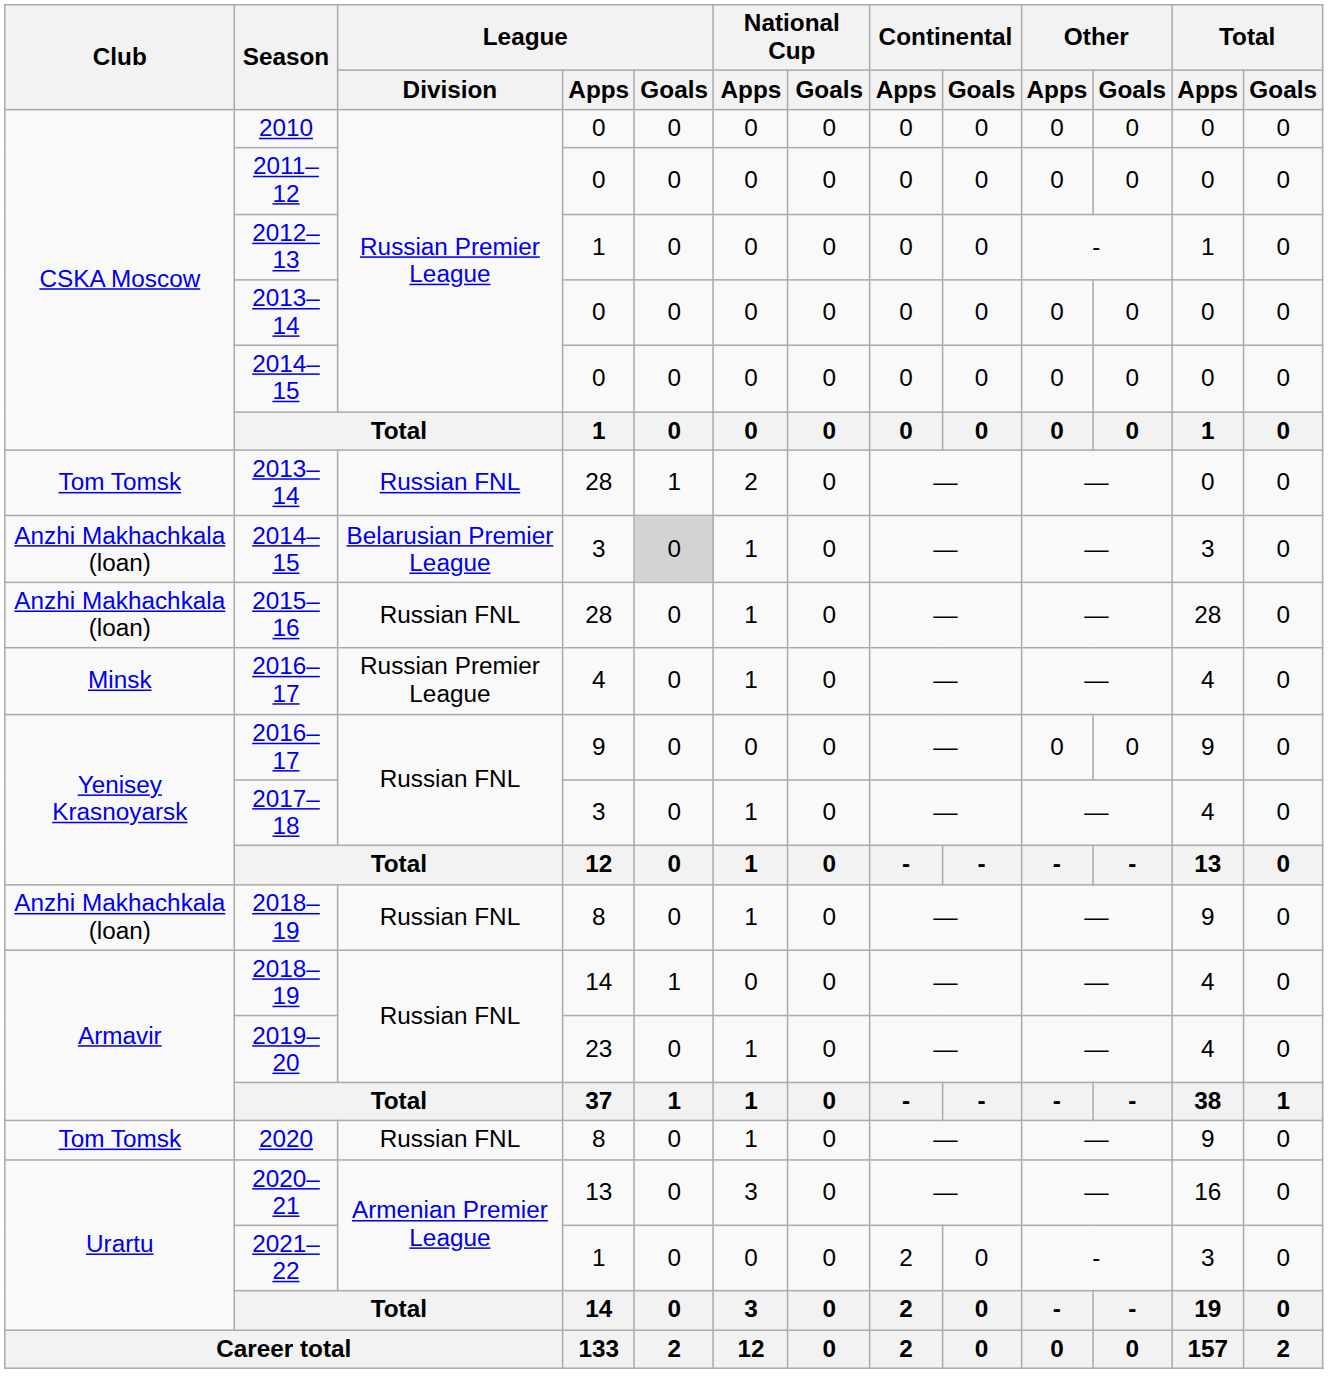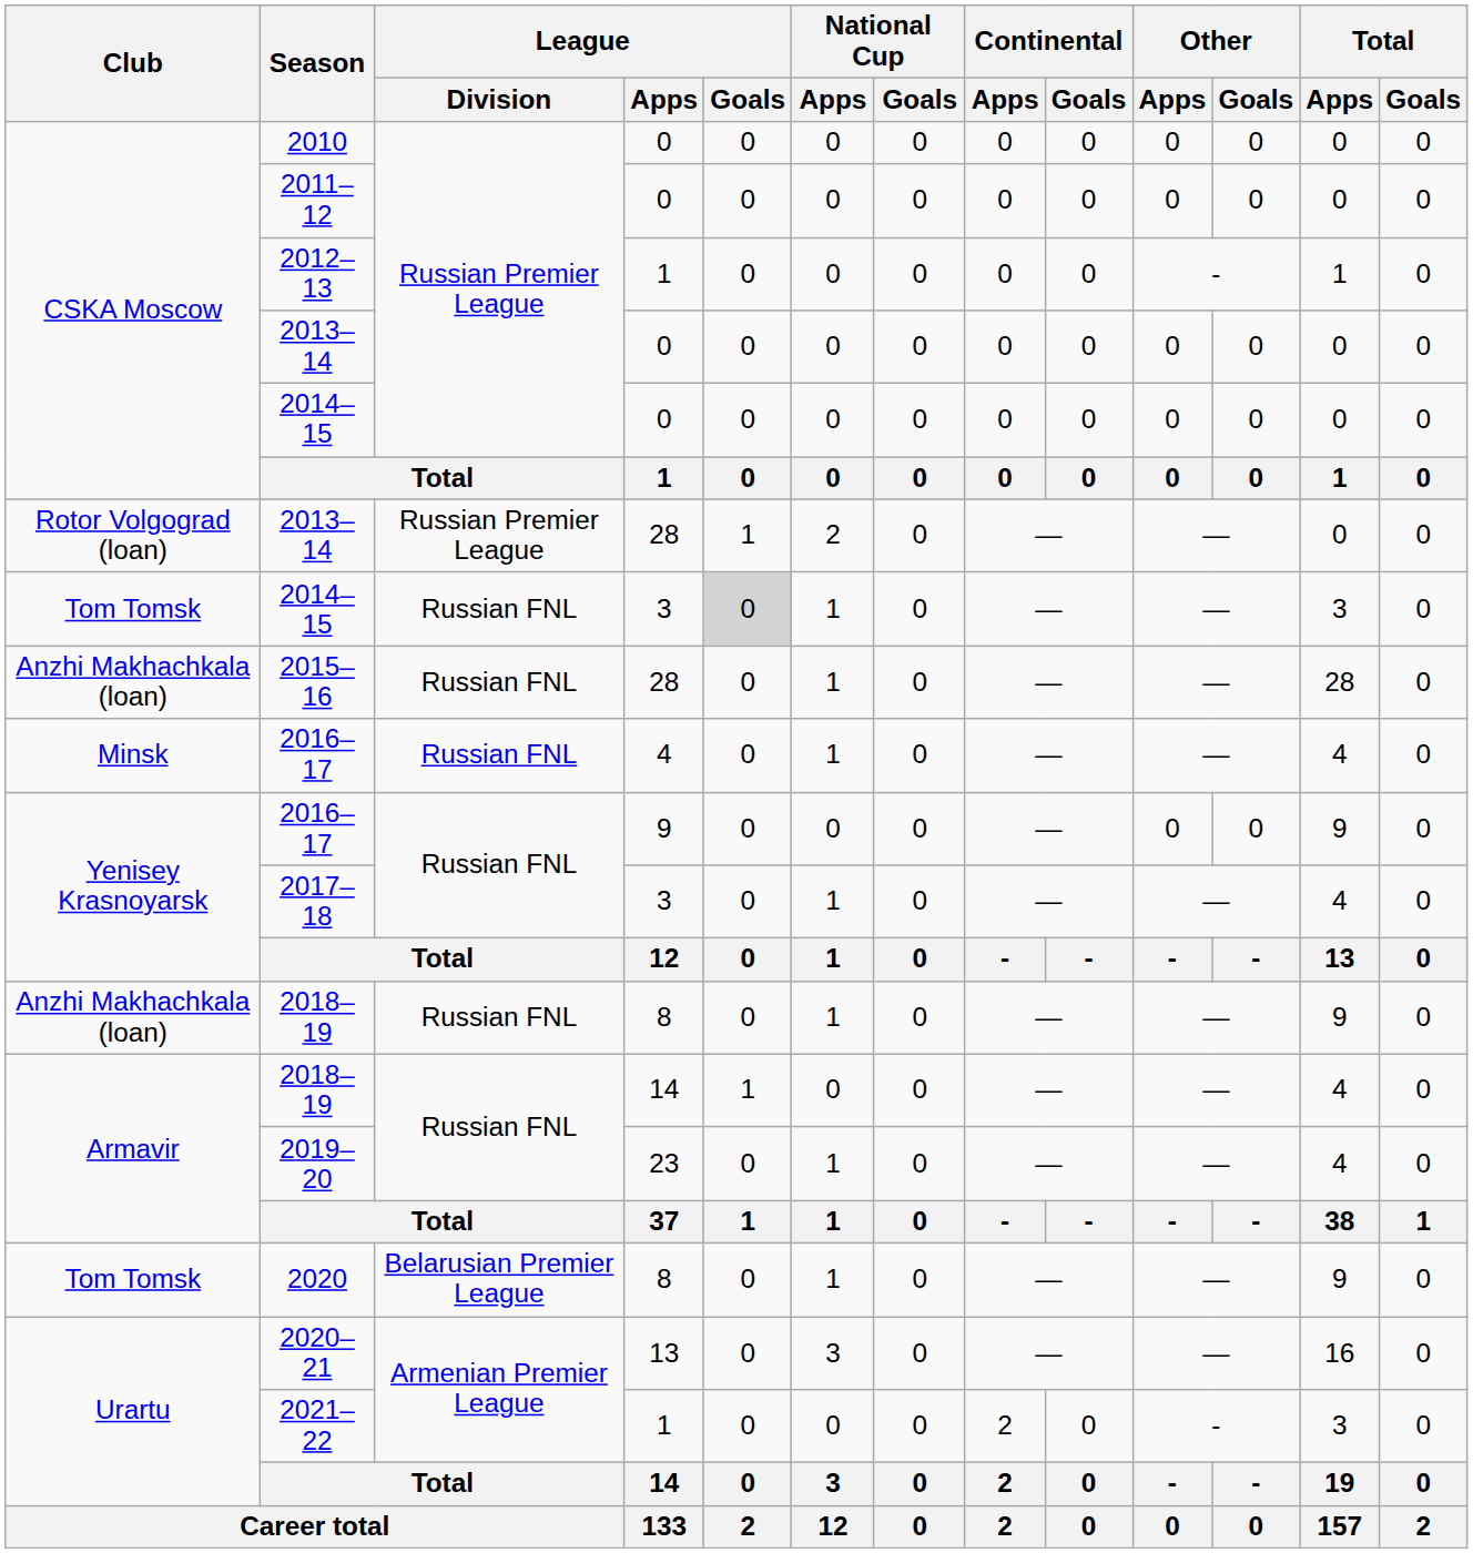2013–14 / 28 | Club: Tom Tomsk -> Rotor Volgograd (loan)
2013–14 / 28 | League / Division: Russian FNL -> Russian Premier League
2014–15 / 3 | Club: Anzhi Makhachkala (loan) -> Tom Tomsk
2014–15 / 3 | League / Division: Belarusian Premier League -> Russian FNL
2016–17 / 4 | League / Division: Russian Premier League -> Russian FNL
2020 | League / Division: Russian FNL -> Belarusian Premier League
